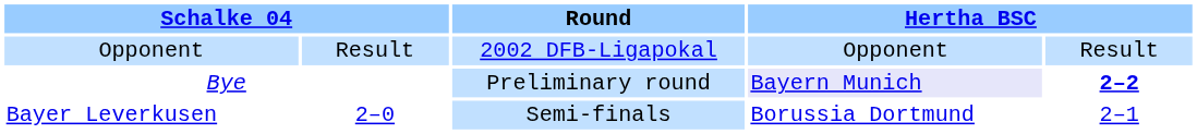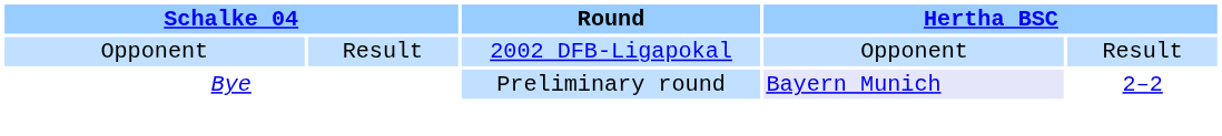Bye | column 5: bold -> normal
- row: Bayer Leverkusen | 2–0 | Semi-finals | Borussia Dortmund | 2–1
